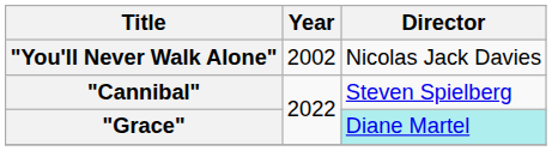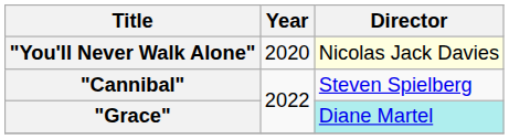"You'll Never Walk Alone" | Year: 2002 -> 2020
"You'll Never Walk Alone" | Director: no background -> lightyellow background
